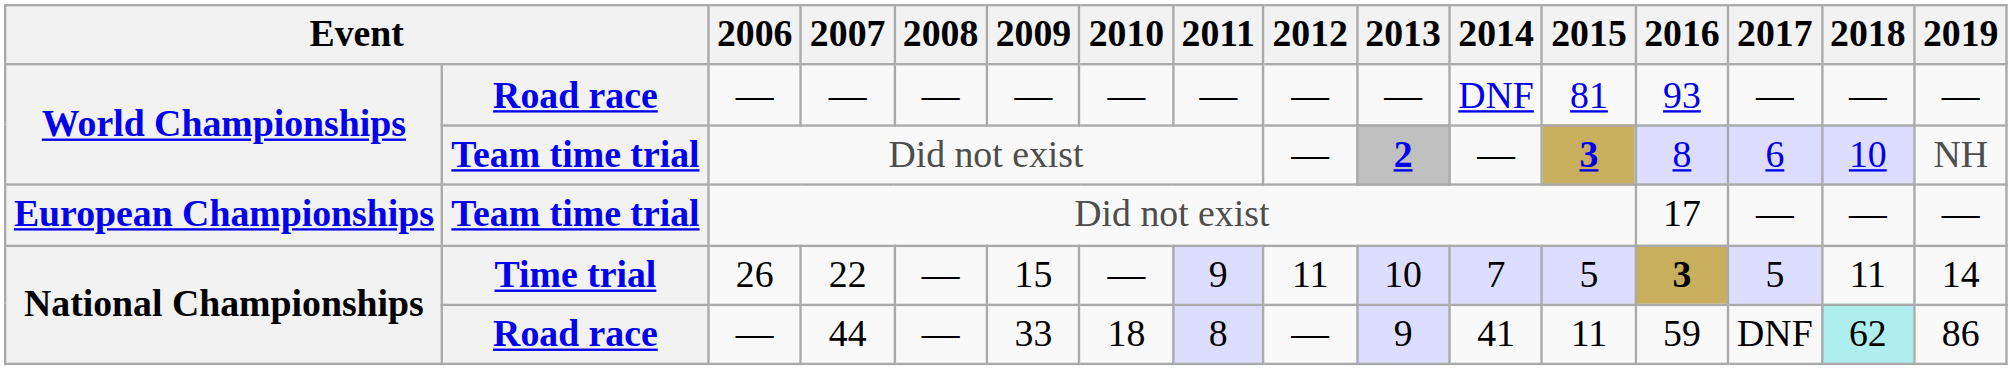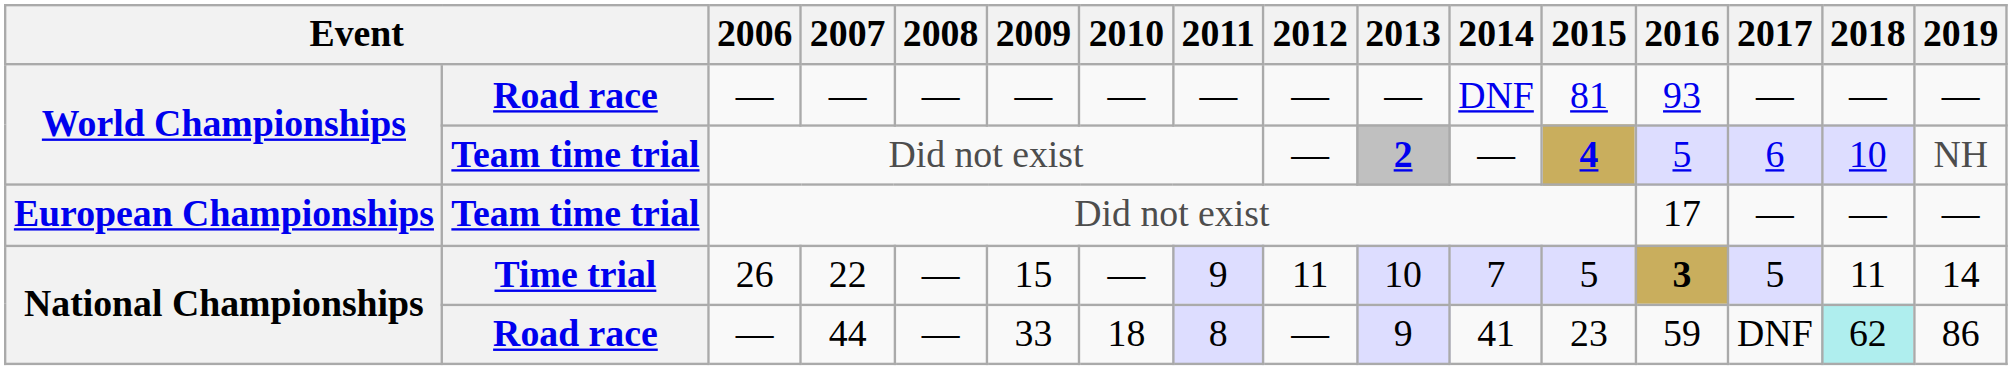World Championships / Did not exist | 2015: 3 -> 4
World Championships / Did not exist | 2016: 8 -> 5
44 | 2015: 11 -> 23
